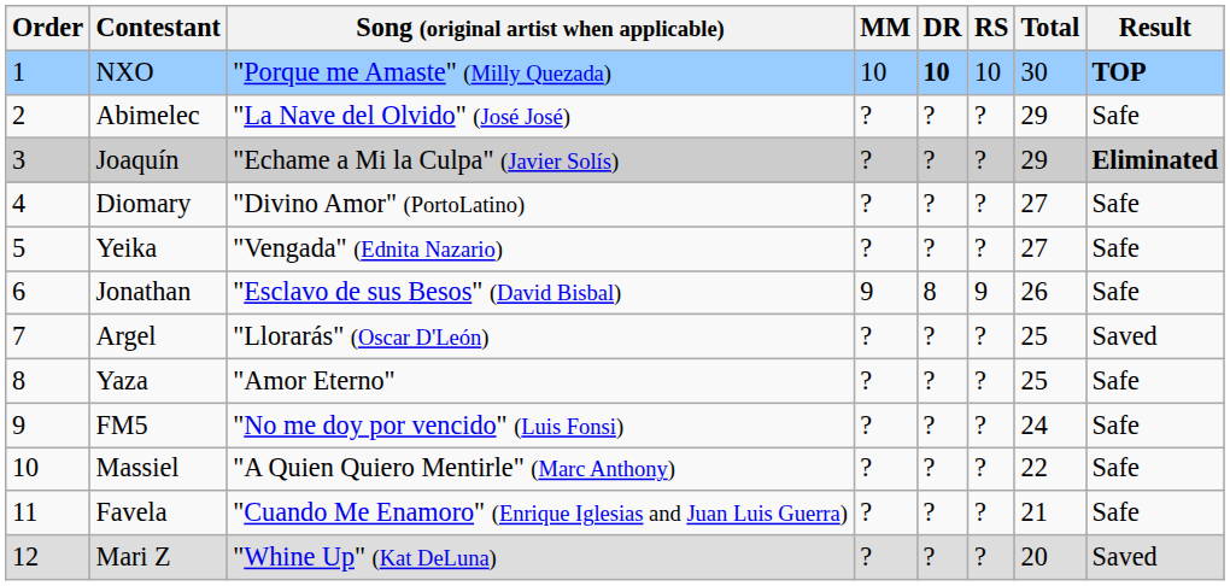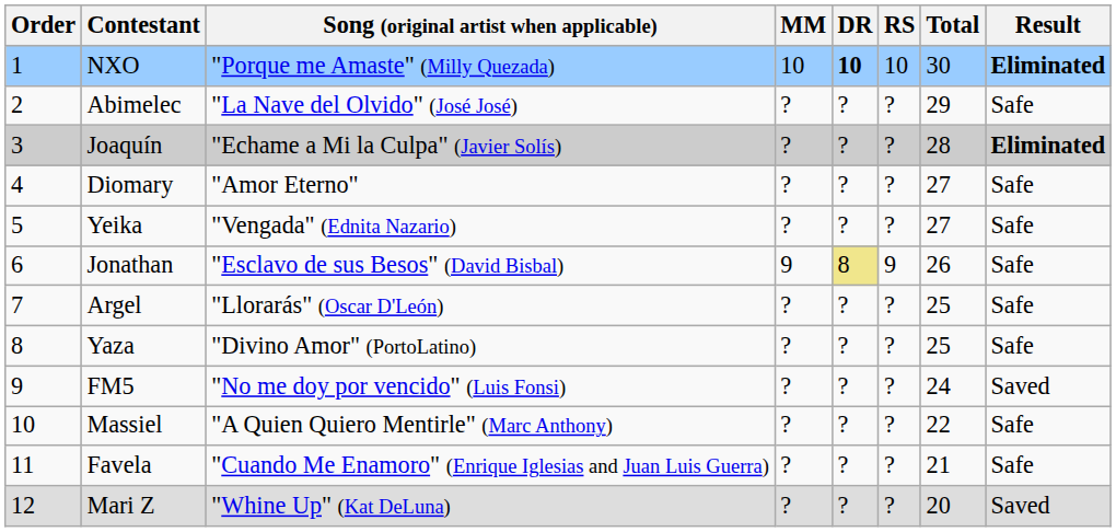NXO | Result: TOP -> Eliminated
Joaquín | Total: 29 -> 28
Diomary | Song (original artist when applicable): "Divino Amor" (PortoLatino) -> "Amor Eterno"
Jonathan | DR: no background -> khaki background
Argel | Result: Saved -> Safe
Yaza | Song (original artist when applicable): "Amor Eterno" -> "Divino Amor" (PortoLatino)
FM5 | Result: Safe -> Saved
